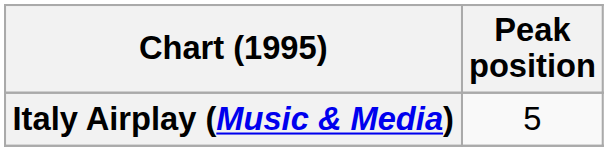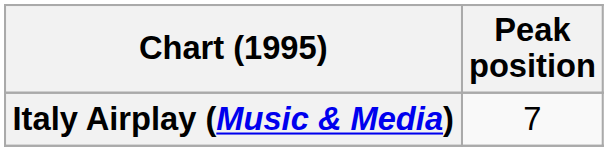Italy Airplay (Music & Media) | Peak position: 5 -> 7
